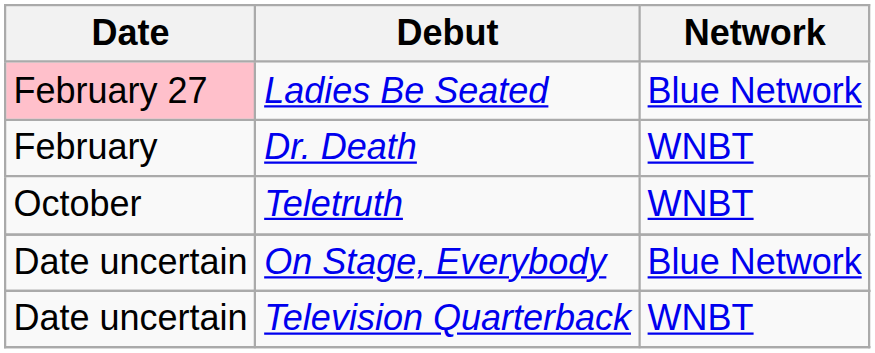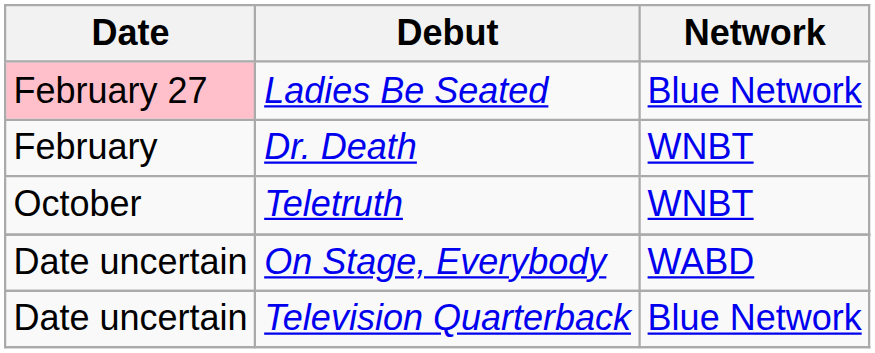On Stage, Everybody | Network: Blue Network -> WABD
Television Quarterback | Network: WNBT -> Blue Network
